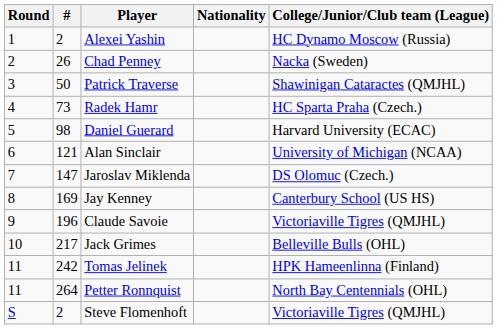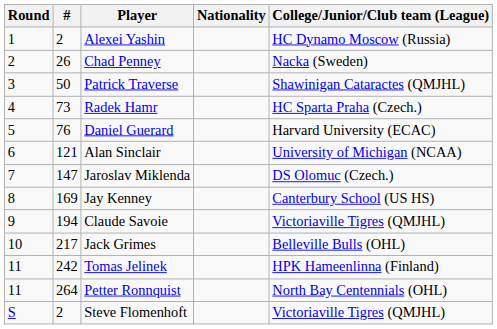Daniel Guerard | #: 98 -> 76
Claude Savoie | #: 196 -> 194
